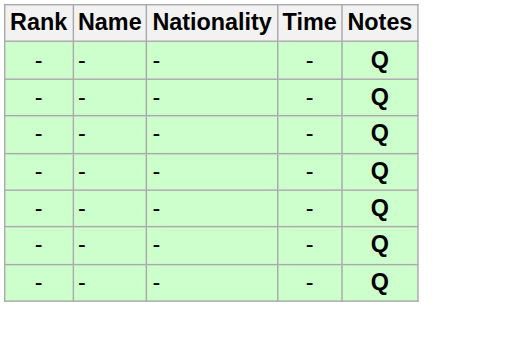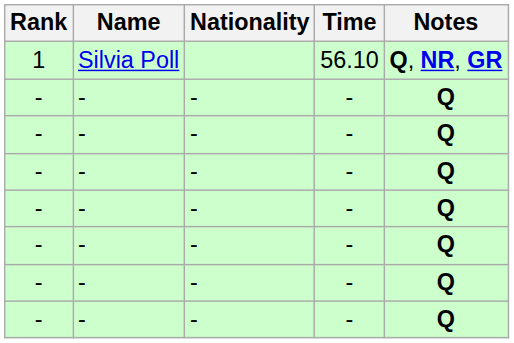+ row: 1 | Silvia Poll | 56.10 | Q, NR, GR
